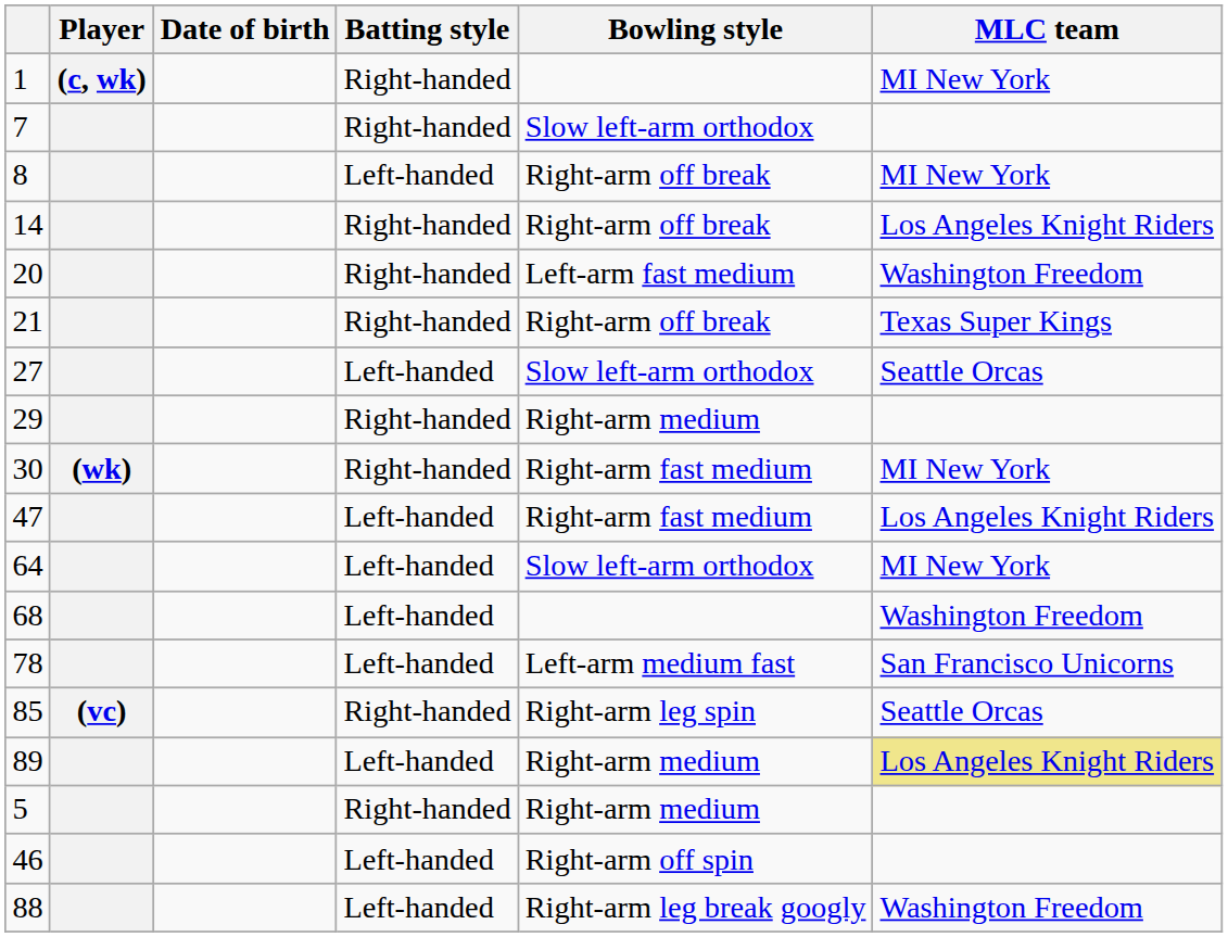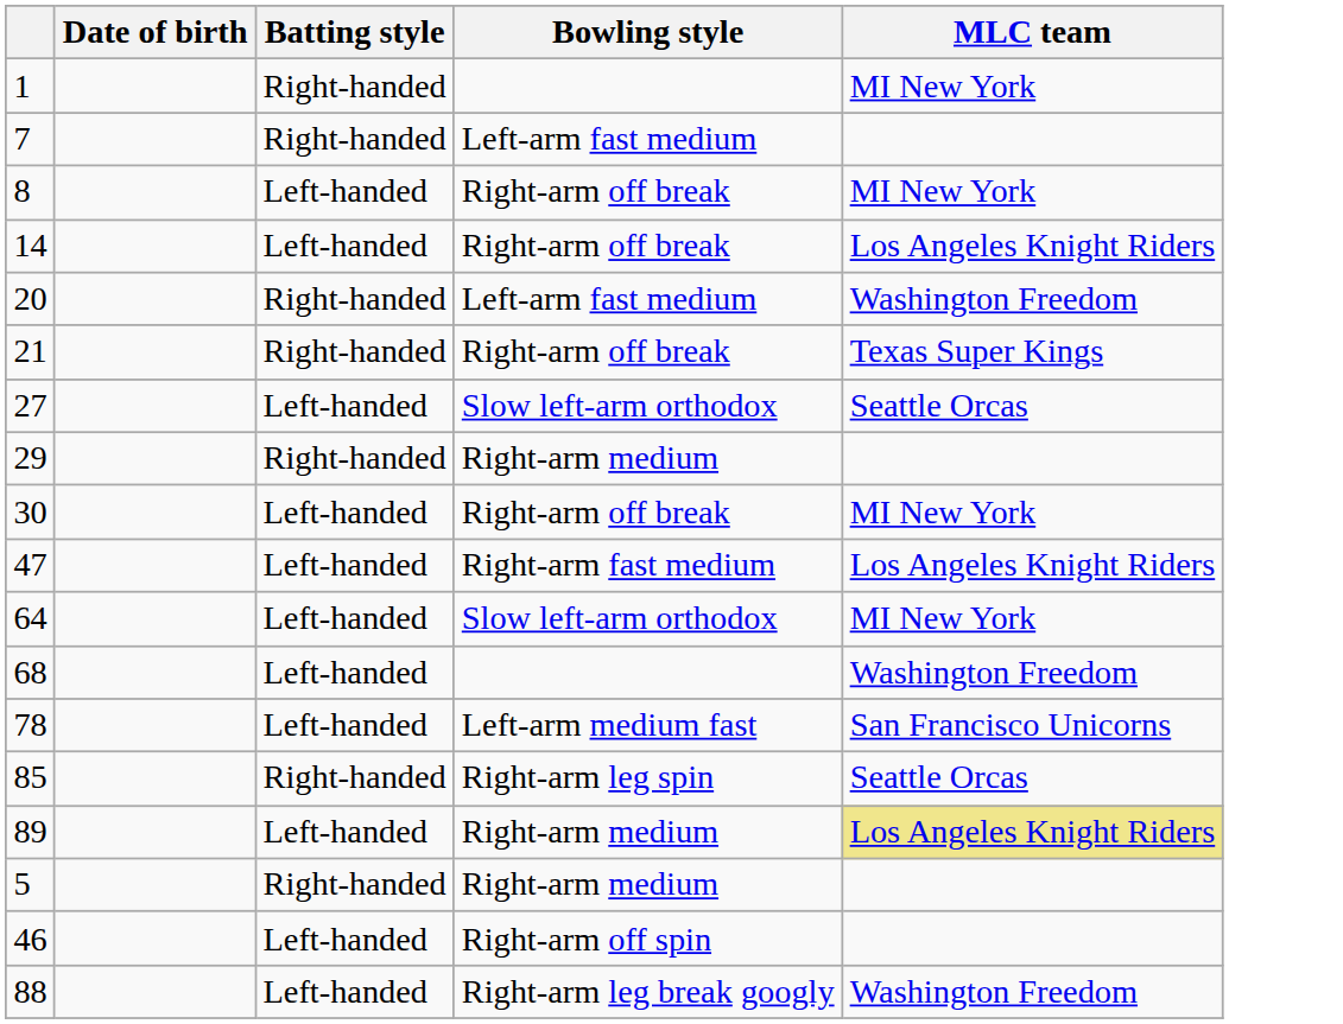- column: Player | (c, wk) | (wk) | (vc)
7 | Bowling style: Slow left-arm orthodox -> Left-arm fast medium
14 | Batting style: Right-handed -> Left-handed
30 | Batting style: Right-handed -> Left-handed
30 | Bowling style: Right-arm fast medium -> Right-arm off break
